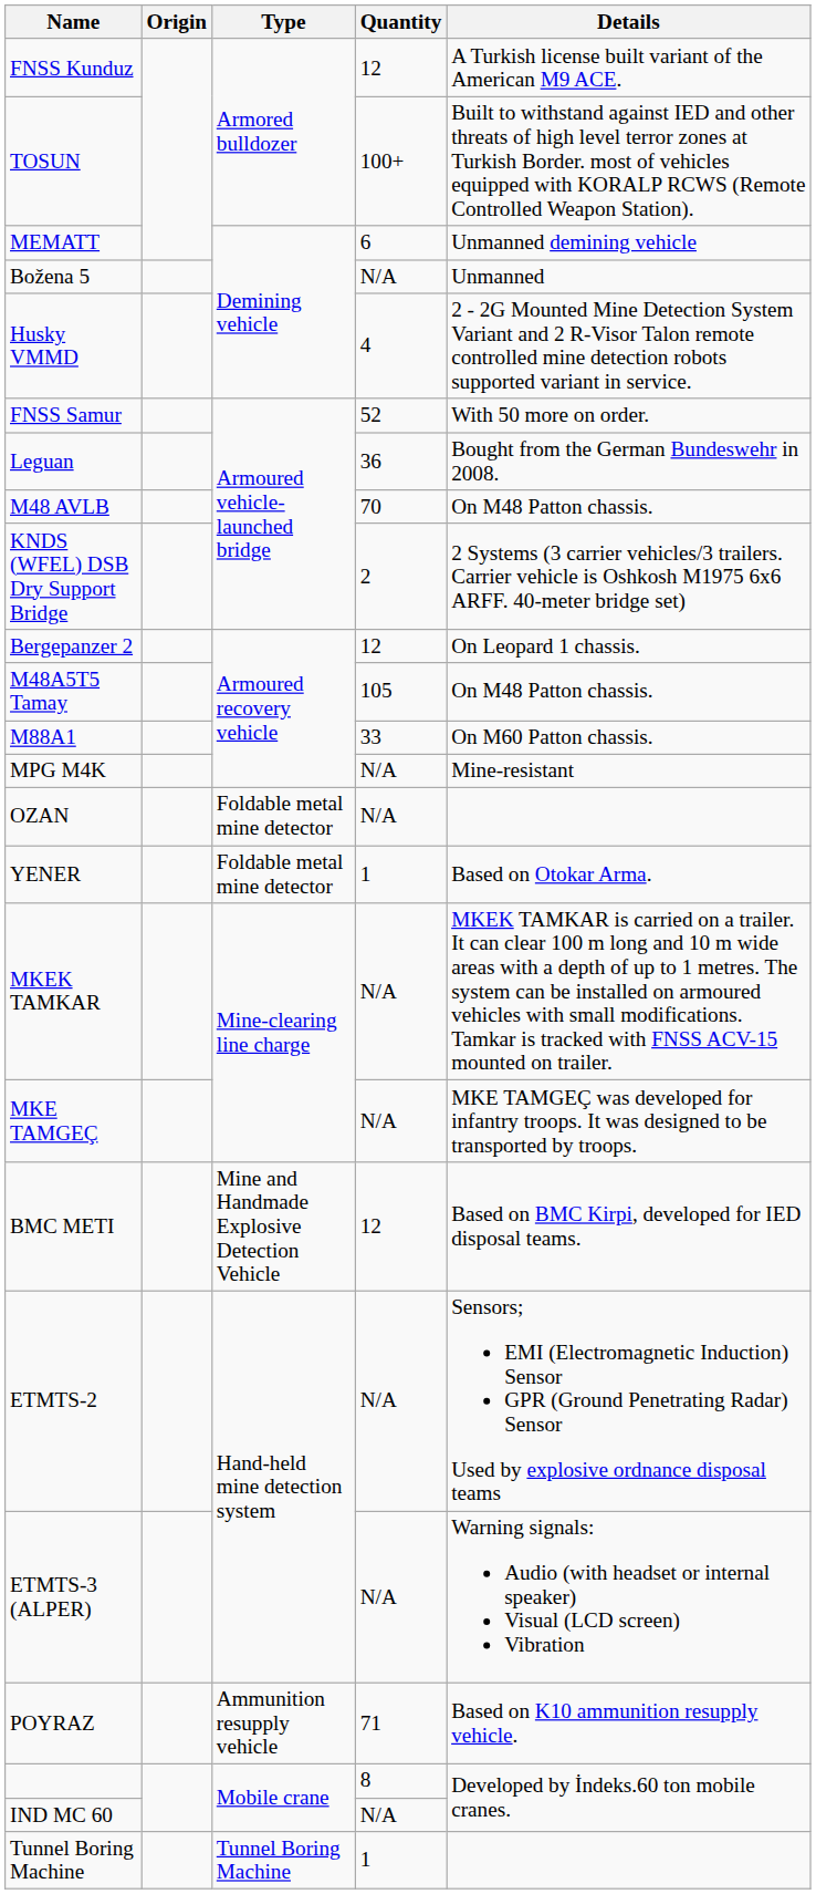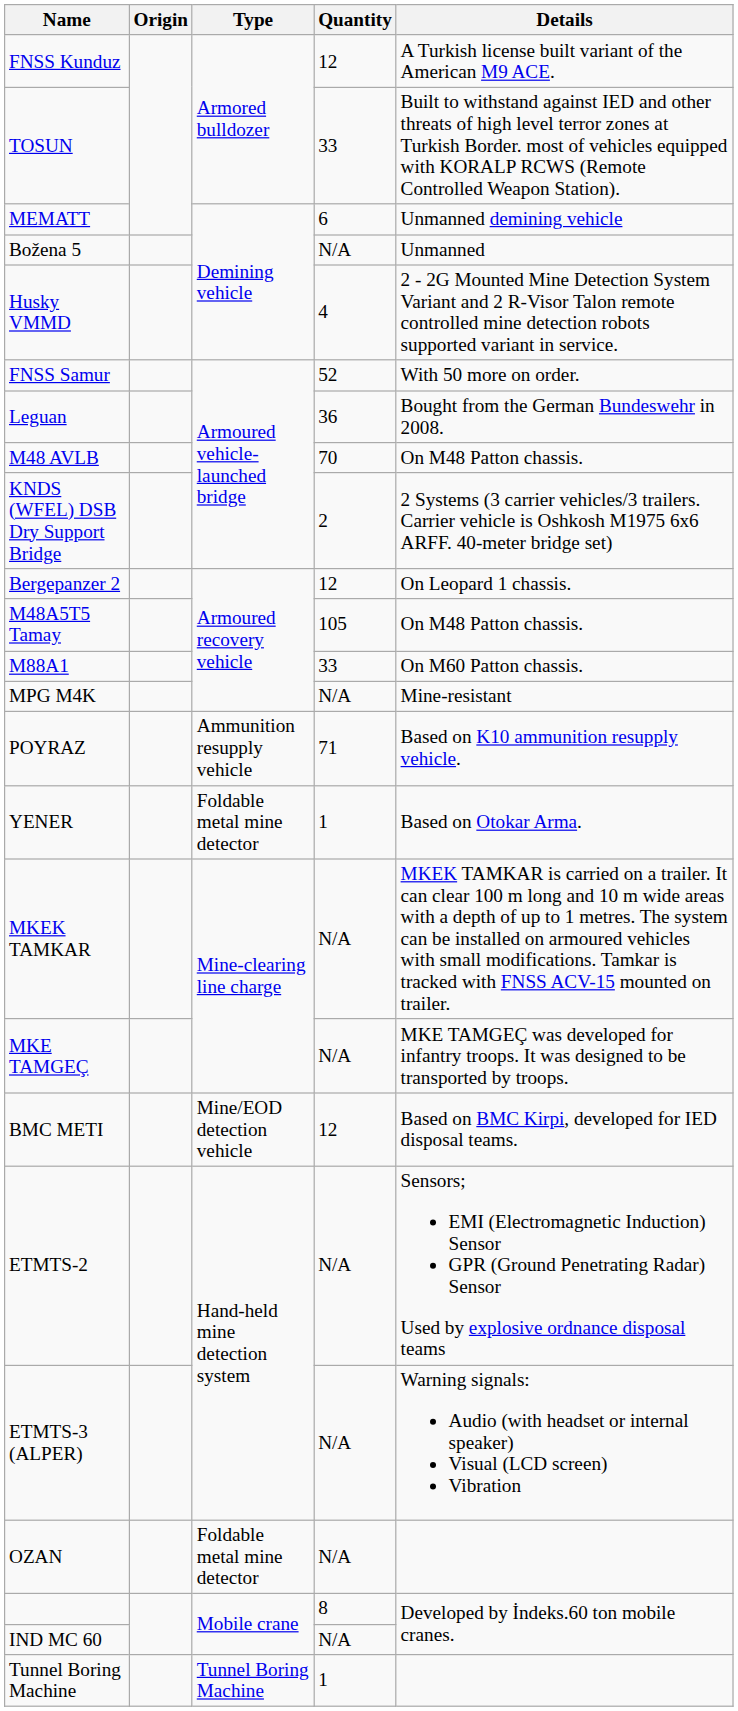TOSUN | Quantity: 100+ -> 33
rows swapped: POYRAZ <-> OZAN
BMC METI | Type: Mine and Handmade Explosive Detection Vehicle -> Mine/EOD detection vehicle
